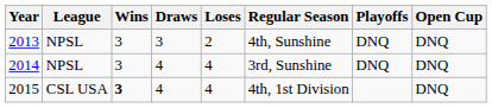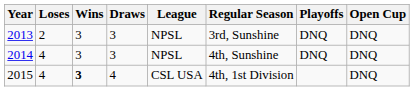columns swapped: League <-> Loses
2013 | Regular Season: 4th, Sunshine -> 3rd, Sunshine
2014 | Draws: 4 -> 3
2014 | Regular Season: 3rd, Sunshine -> 4th, Sunshine
